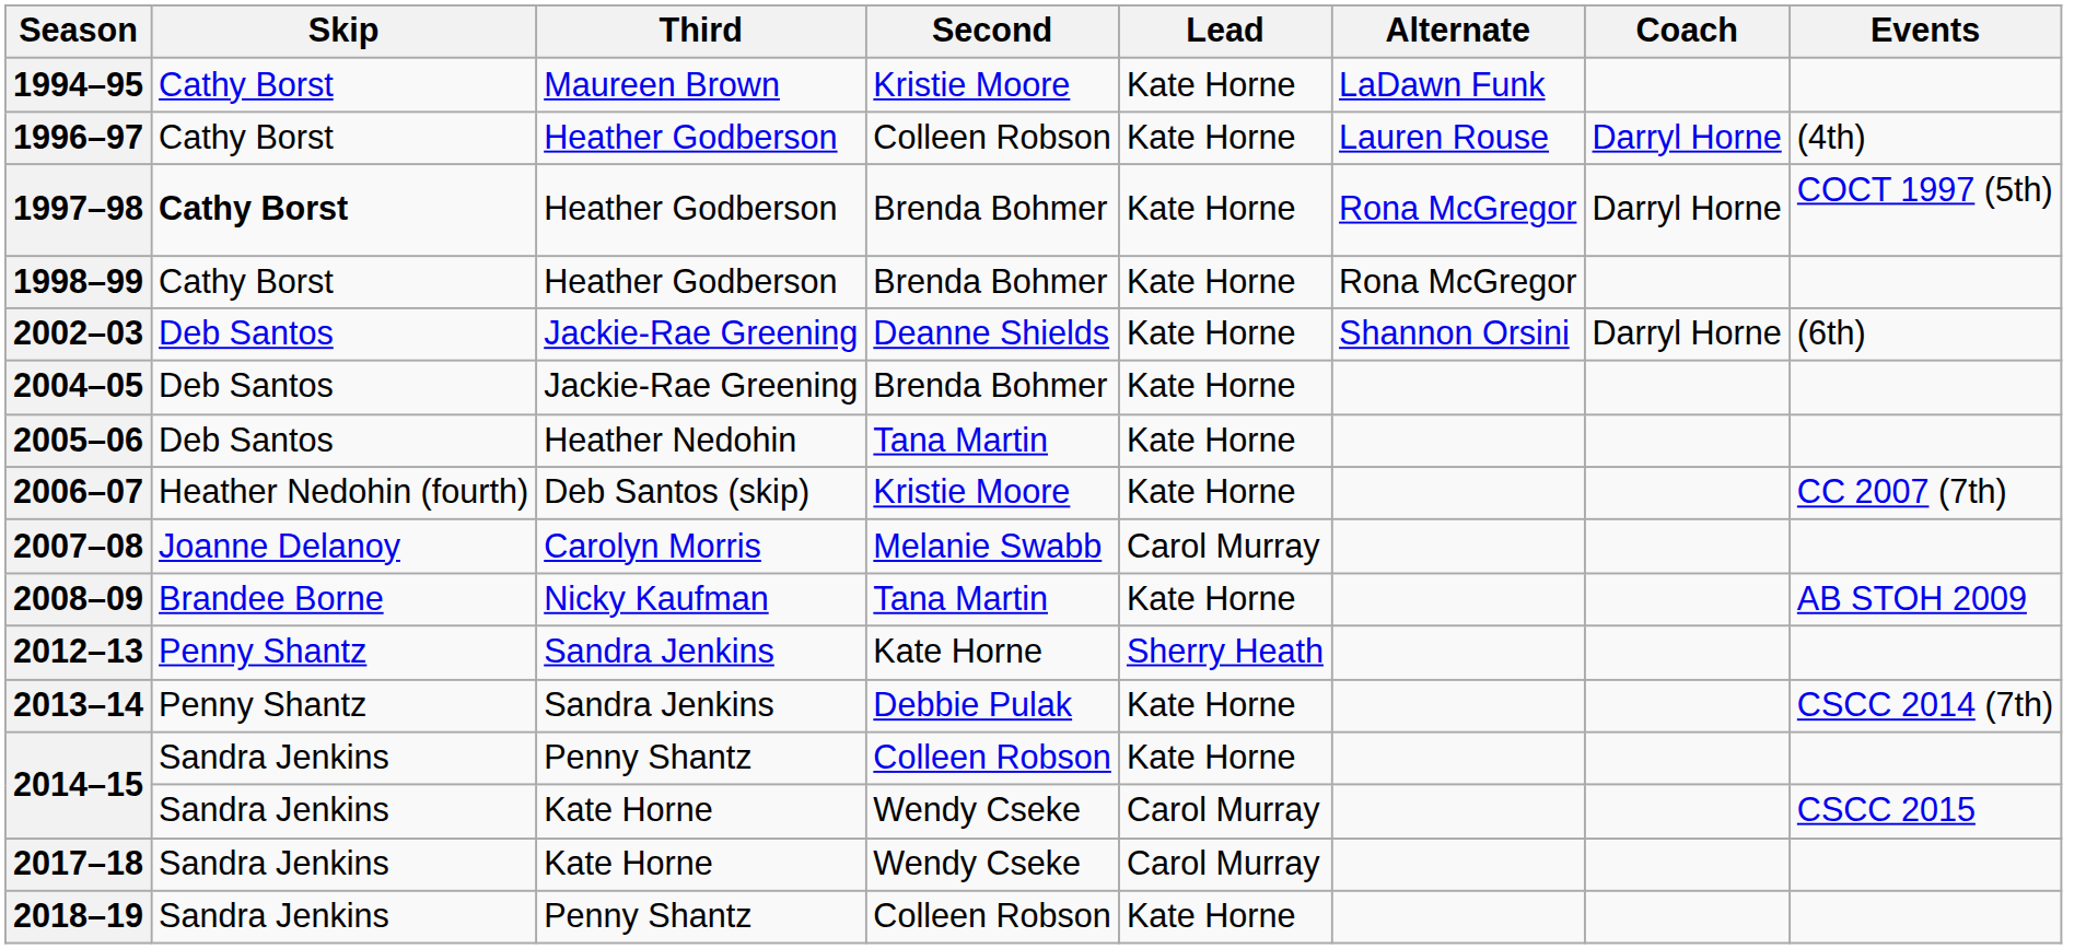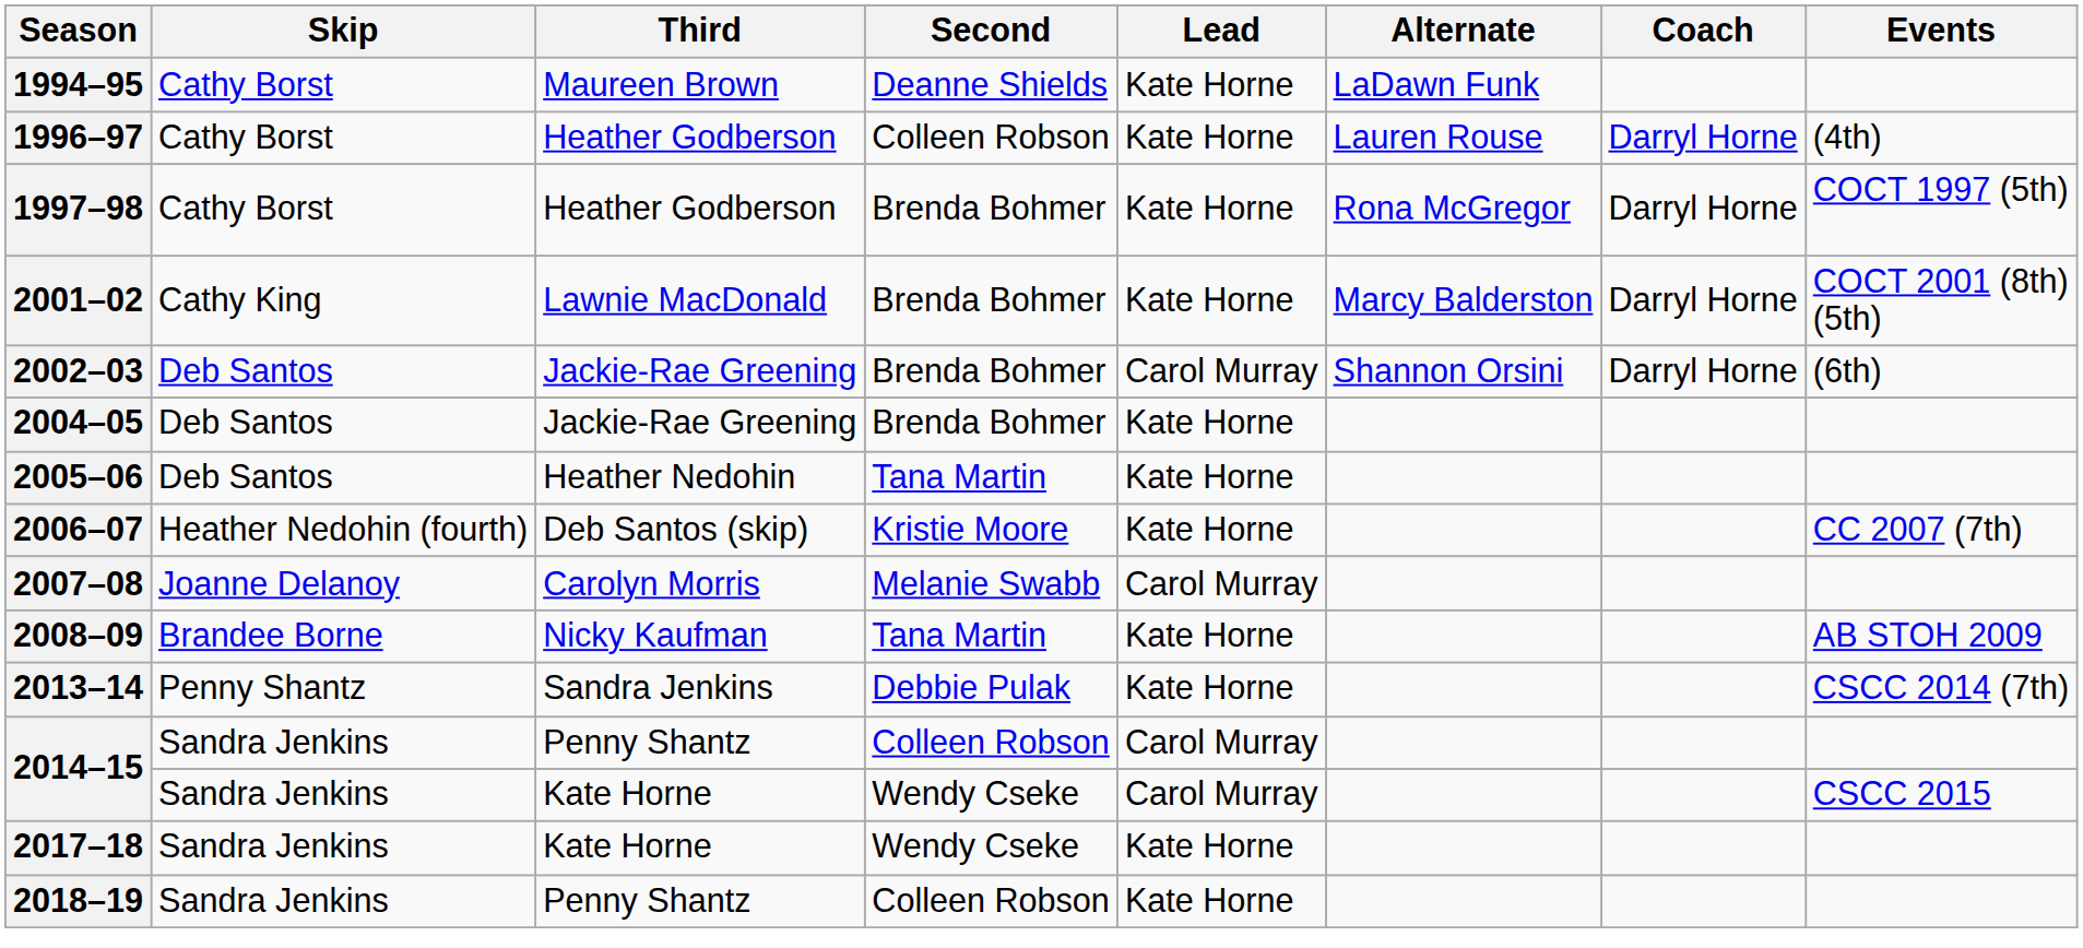1994–95 | Second: Kristie Moore -> Deanne Shields
1997–98 | Skip: bold -> normal
- row: 1998–99 | Cathy Borst | Heather Godberson | Brenda Bohmer | Kate Horne | Rona McGregor
+ row: 2001–02 | Cathy King | Lawnie MacDonald | Brenda Bohmer | Kate Horne | Marcy Balderston | Darryl Horne | COCT 2001 (8th) (5th)
2002–03 | Second: Deanne Shields -> Brenda Bohmer
2002–03 | Lead: Kate Horne -> Carol Murray
- row: 2012–13 | Penny Shantz | Sandra Jenkins | Kate Horne | Sherry Heath
2014–15 / Penny Shantz | Lead: Kate Horne -> Carol Murray
2017–18 | Lead: Carol Murray -> Kate Horne
